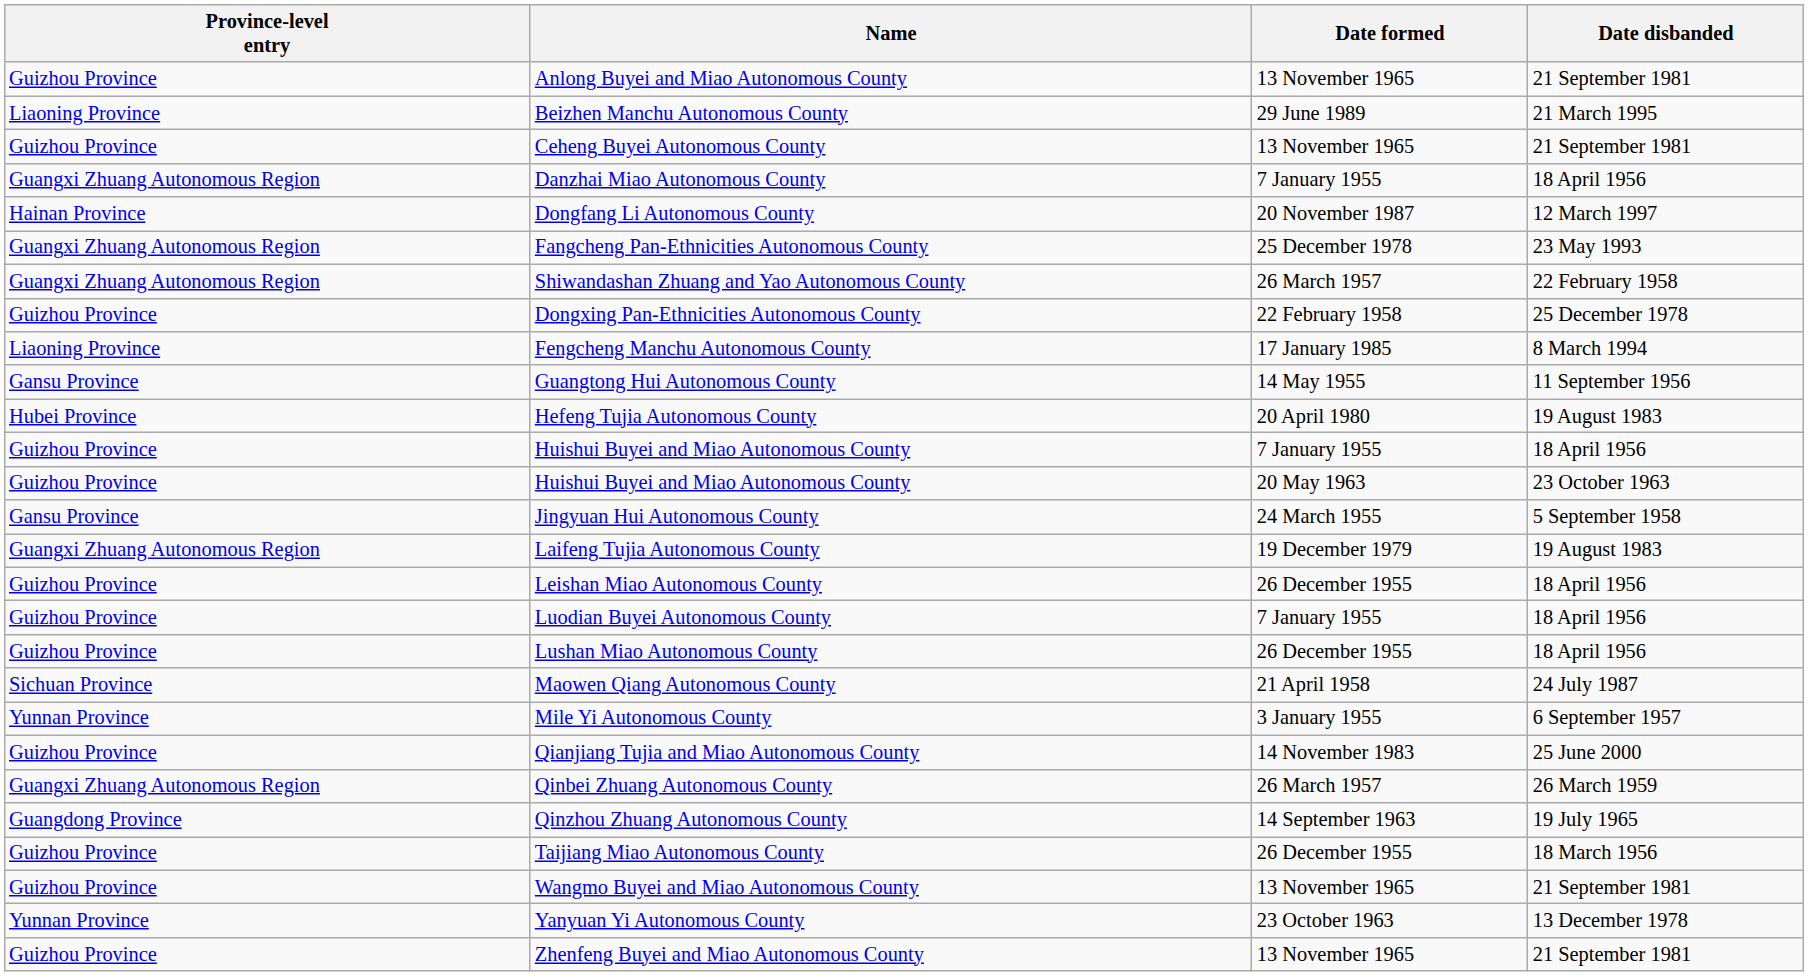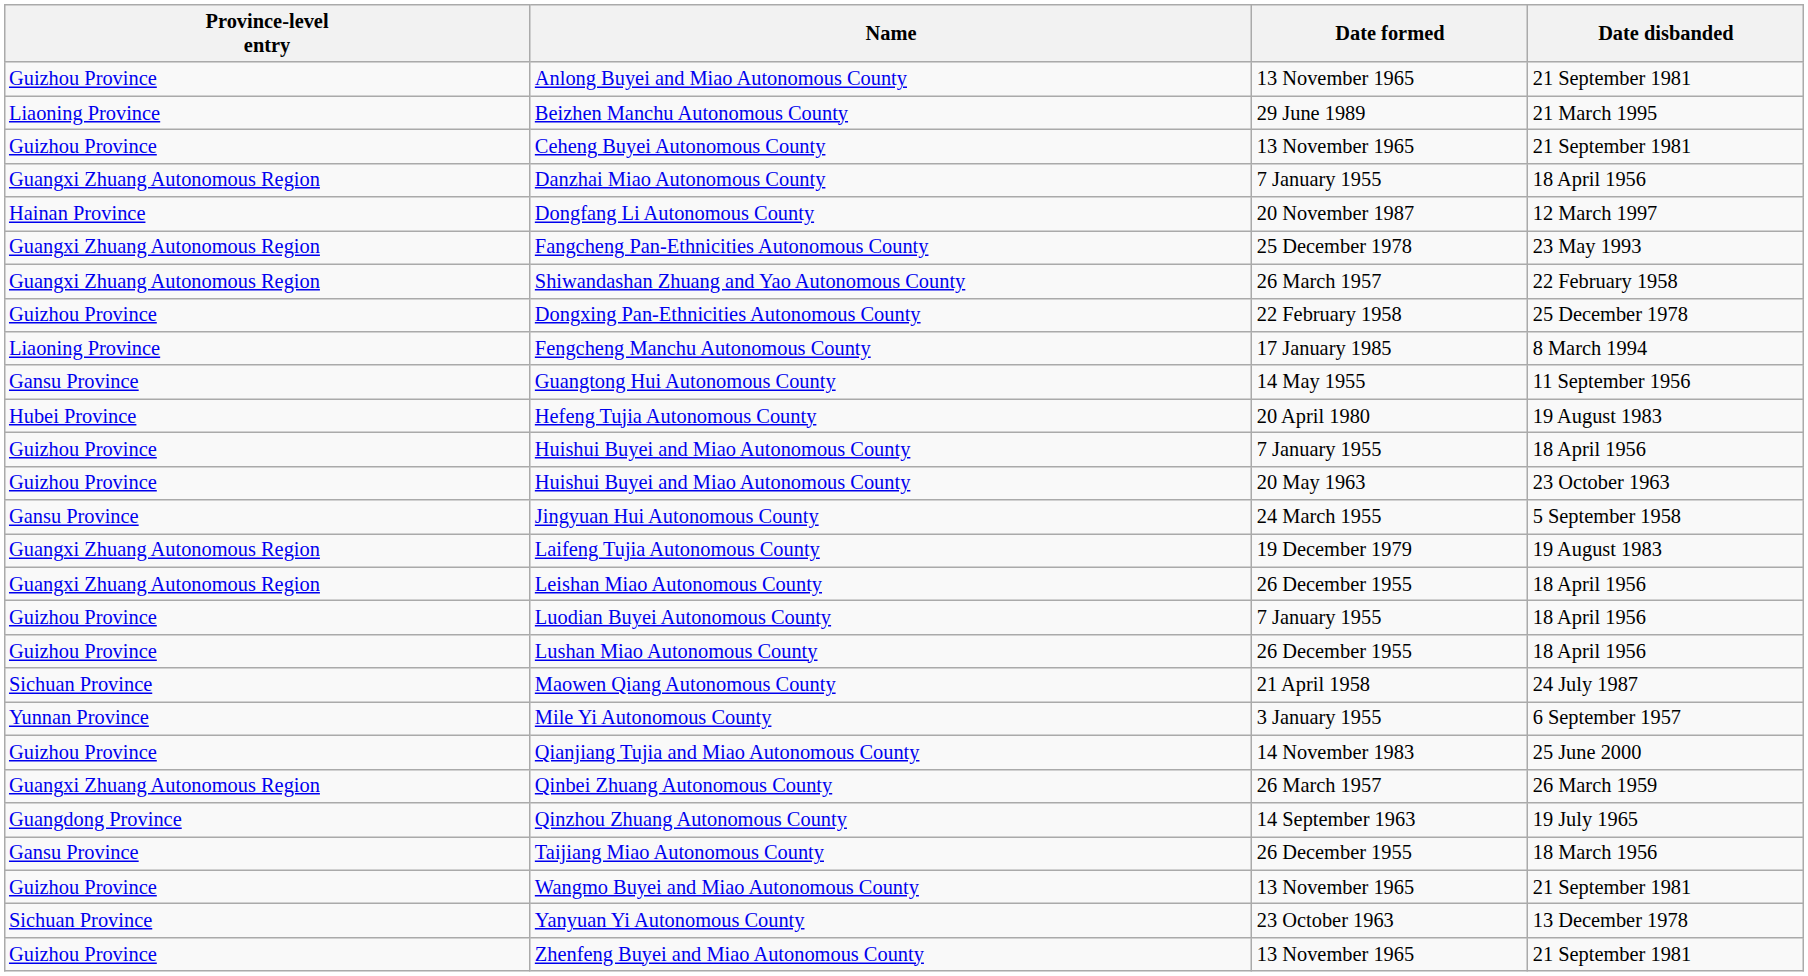Leishan Miao Autonomous County | Province-level entry: Guizhou Province -> Guangxi Zhuang Autonomous Region
Taijiang Miao Autonomous County | Province-level entry: Guizhou Province -> Gansu Province
Yanyuan Yi Autonomous County | Province-level entry: Yunnan Province -> Sichuan Province
